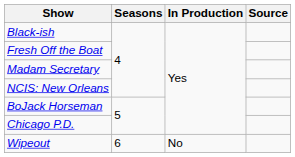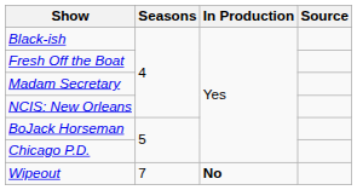Wipeout | Seasons: 6 -> 7
Wipeout | In Production: normal -> bold
